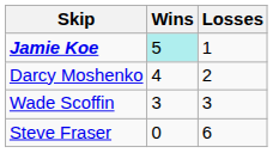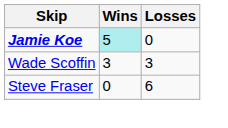Jamie Koe | Losses: 1 -> 0
- row: Darcy Moshenko | 4 | 2
